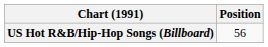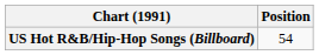US Hot R&B/Hip-Hop Songs (Billboard) | Position: 56 -> 54
